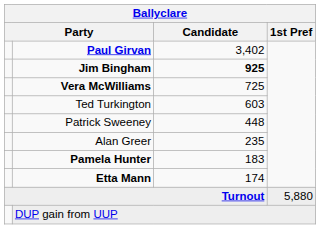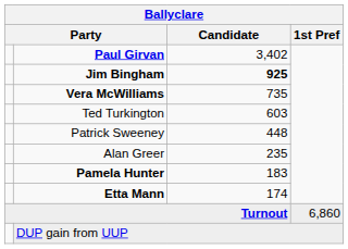Vera McWilliams | Candidate: 725 -> 735
Turnout | 1st Pref: 5,880 -> 6,860
